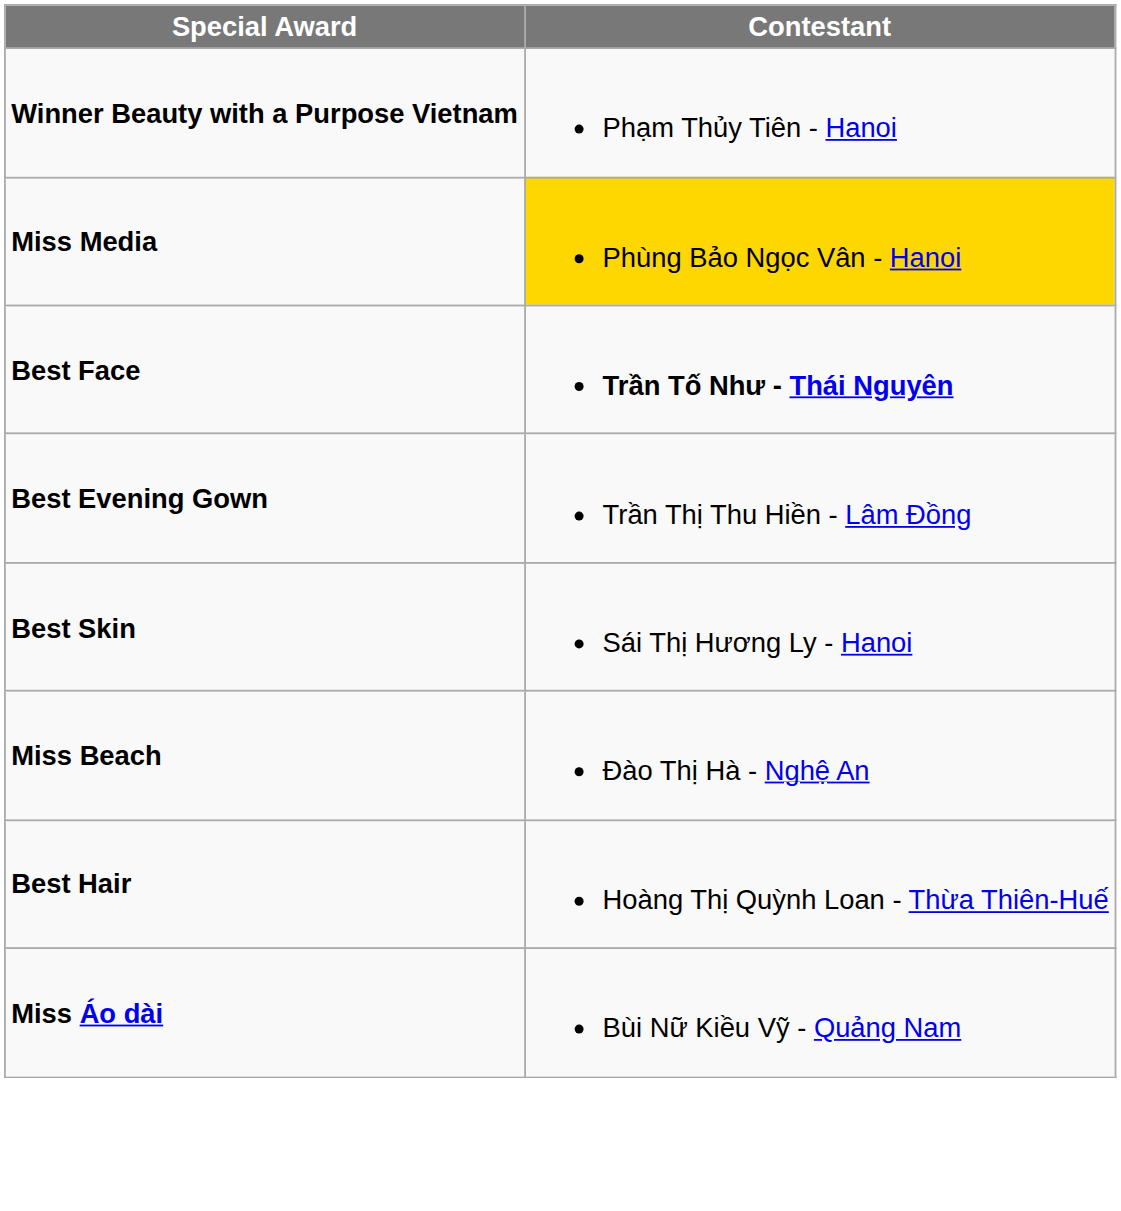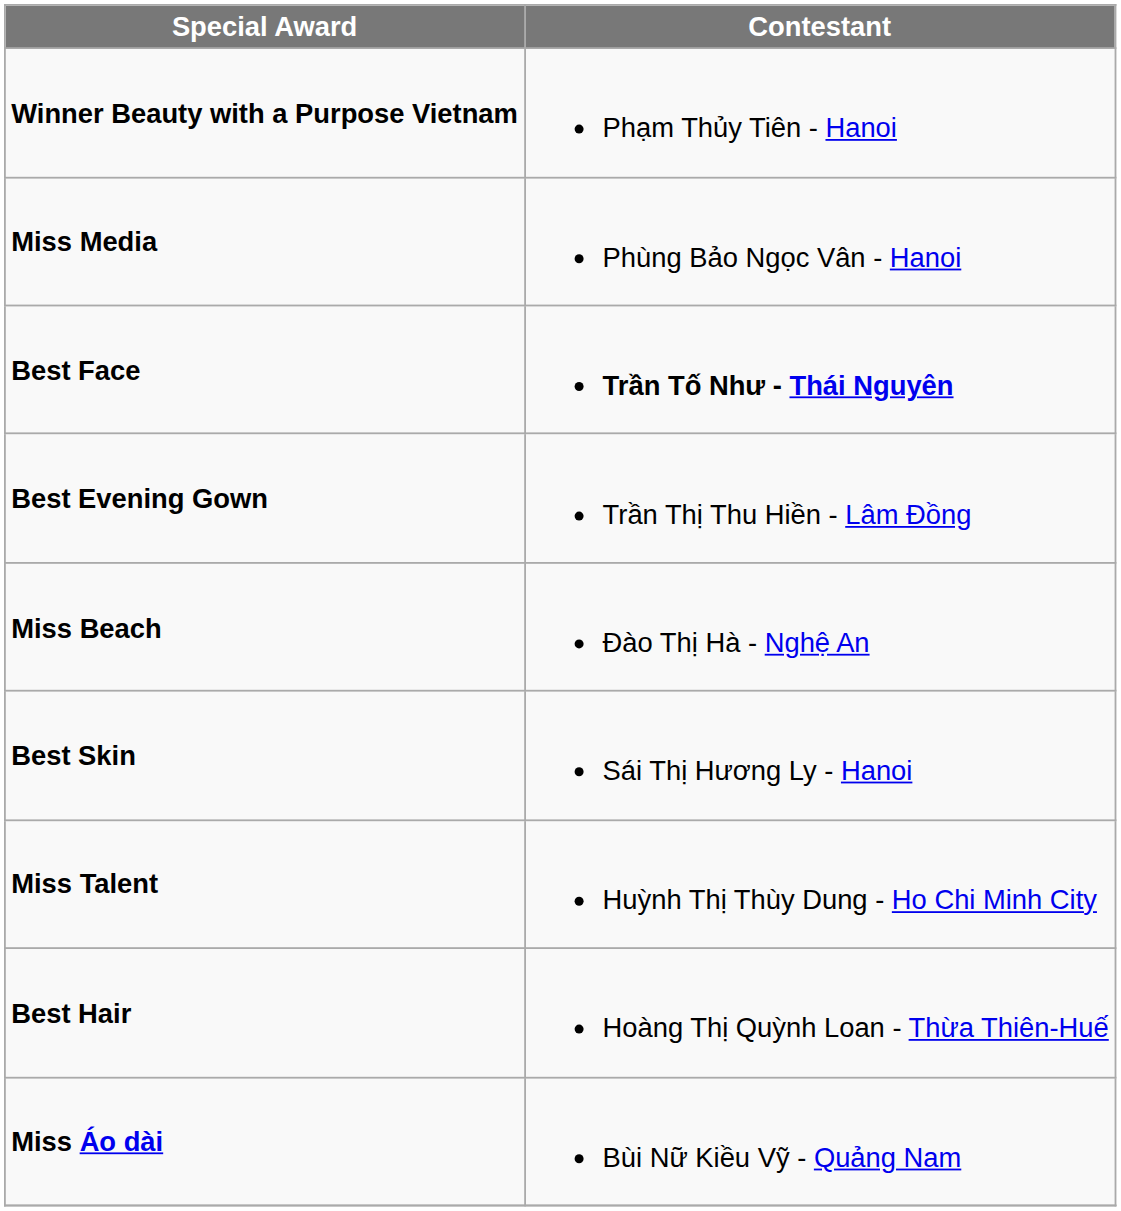Miss Media | Contestant: gold background -> no background
rows swapped: Best Skin <-> Miss Beach
+ row: Miss Talent | Huỳnh Thị Thùy Dung - Ho Chi Minh City
